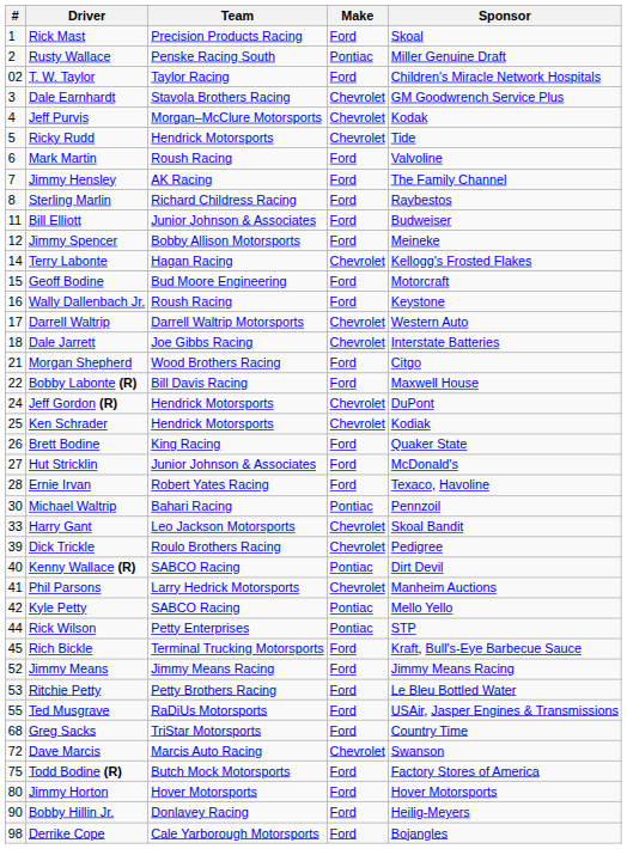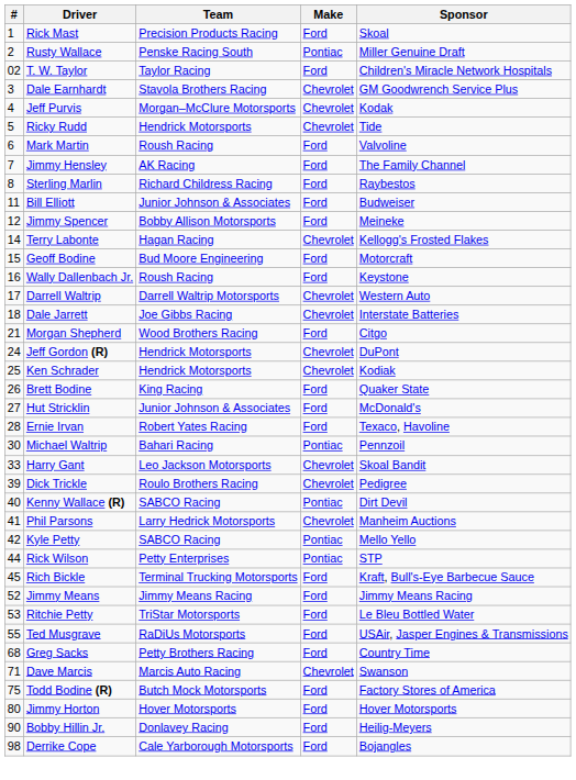- row: 22 | Bobby Labonte (R) | Bill Davis Racing | Ford | Maxwell House
Ritchie Petty | Team: Petty Brothers Racing -> TriStar Motorsports
Greg Sacks | Team: TriStar Motorsports -> Petty Brothers Racing
Dave Marcis | #: 72 -> 71
